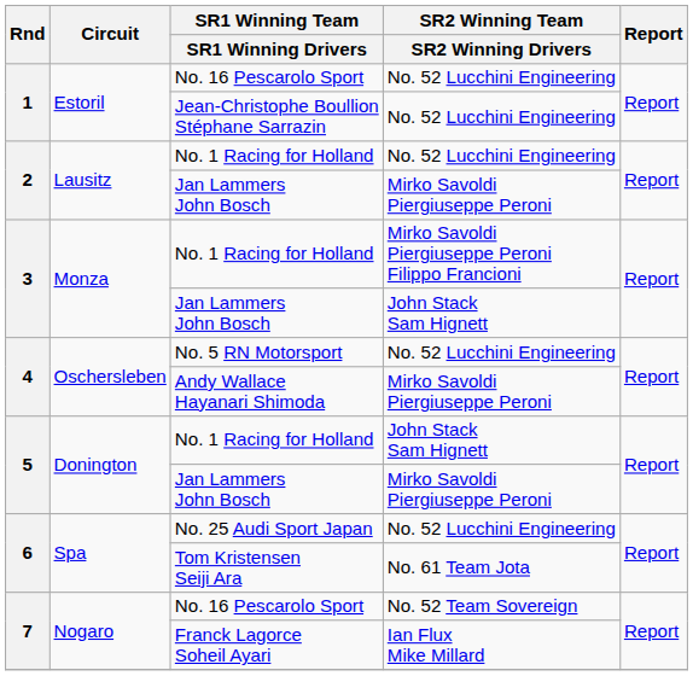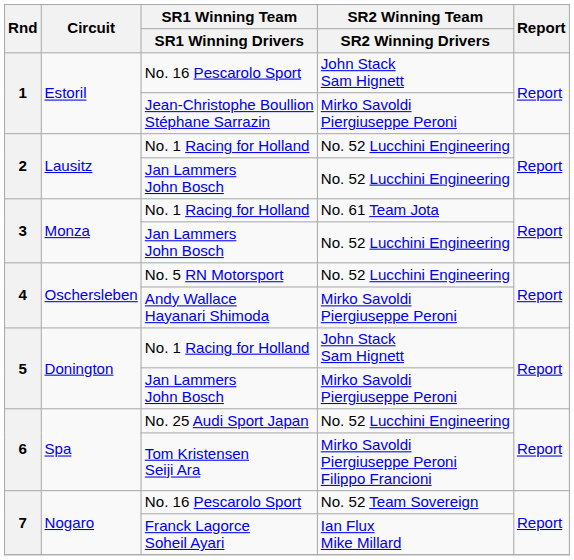1 / No. 16 Pescarolo Sport | SR2 Winning Team / SR2 Winning Drivers: No. 52 Lucchini Engineering -> John Stack Sam Hignett
Jean-Christophe Boullion Stéphane Sarrazin | SR2 Winning Team / SR2 Winning Drivers: No. 52 Lucchini Engineering -> Mirko Savoldi Piergiuseppe Peroni
2 / Jan Lammers John Bosch | SR2 Winning Team / SR2 Winning Drivers: Mirko Savoldi Piergiuseppe Peroni -> No. 52 Lucchini Engineering
3 / No. 1 Racing for Holland | SR2 Winning Team / SR2 Winning Drivers: Mirko Savoldi Piergiuseppe Peroni Filippo Francioni -> No. 61 Team Jota
3 / Jan Lammers John Bosch | SR2 Winning Team / SR2 Winning Drivers: John Stack Sam Hignett -> No. 52 Lucchini Engineering
Tom Kristensen Seiji Ara | SR2 Winning Team / SR2 Winning Drivers: No. 61 Team Jota -> Mirko Savoldi Piergiuseppe Peroni Filippo Francioni
